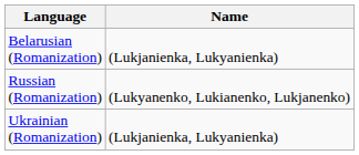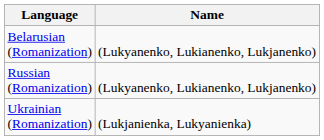Belarusian (Romanization) | Name: (Lukjanienka, Lukyanienka) -> (Lukyanenko, Lukianenko, Lukjanenko)
